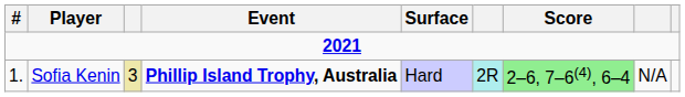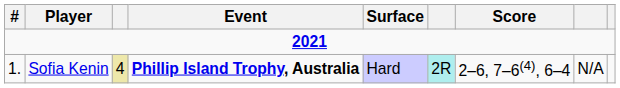Sofia Kenin | column 3: 3 -> 4
Sofia Kenin | Score: lightgreen background -> no background
